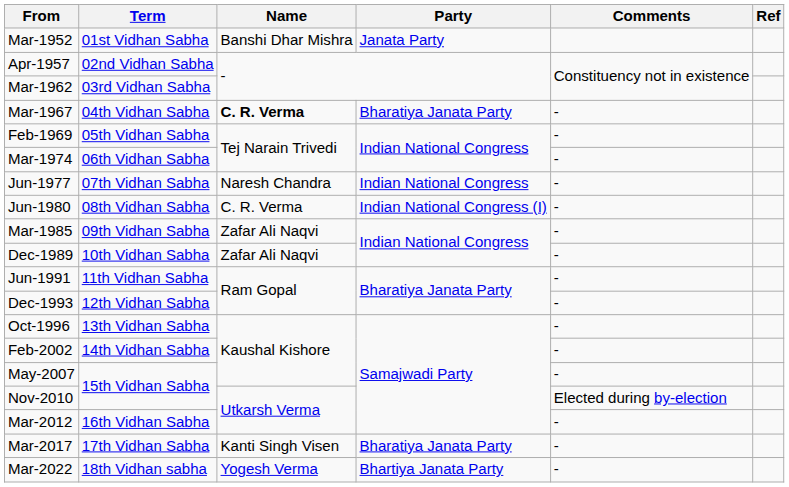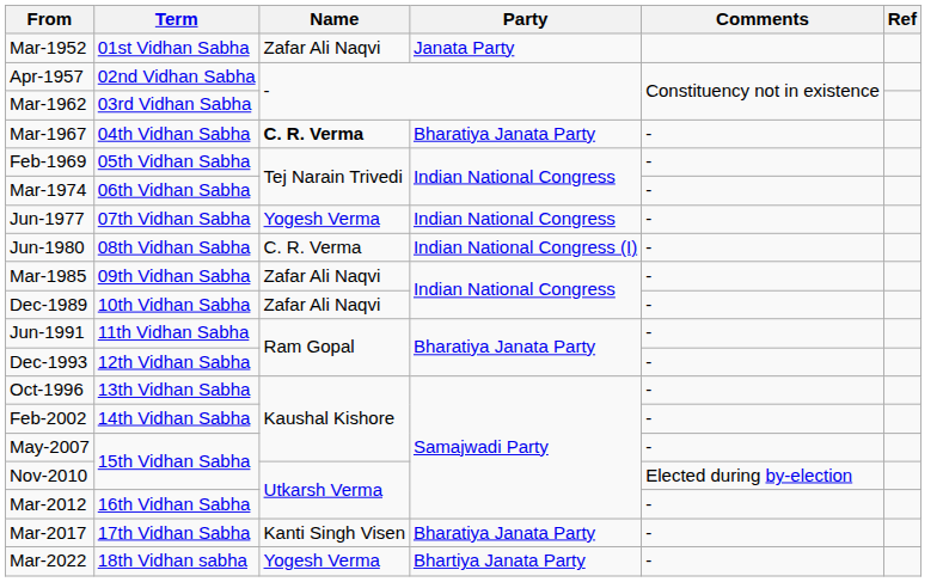Mar-1952 | Name: Banshi Dhar Mishra -> Zafar Ali Naqvi
Jun-1977 | Name: Naresh Chandra -> Yogesh Verma
